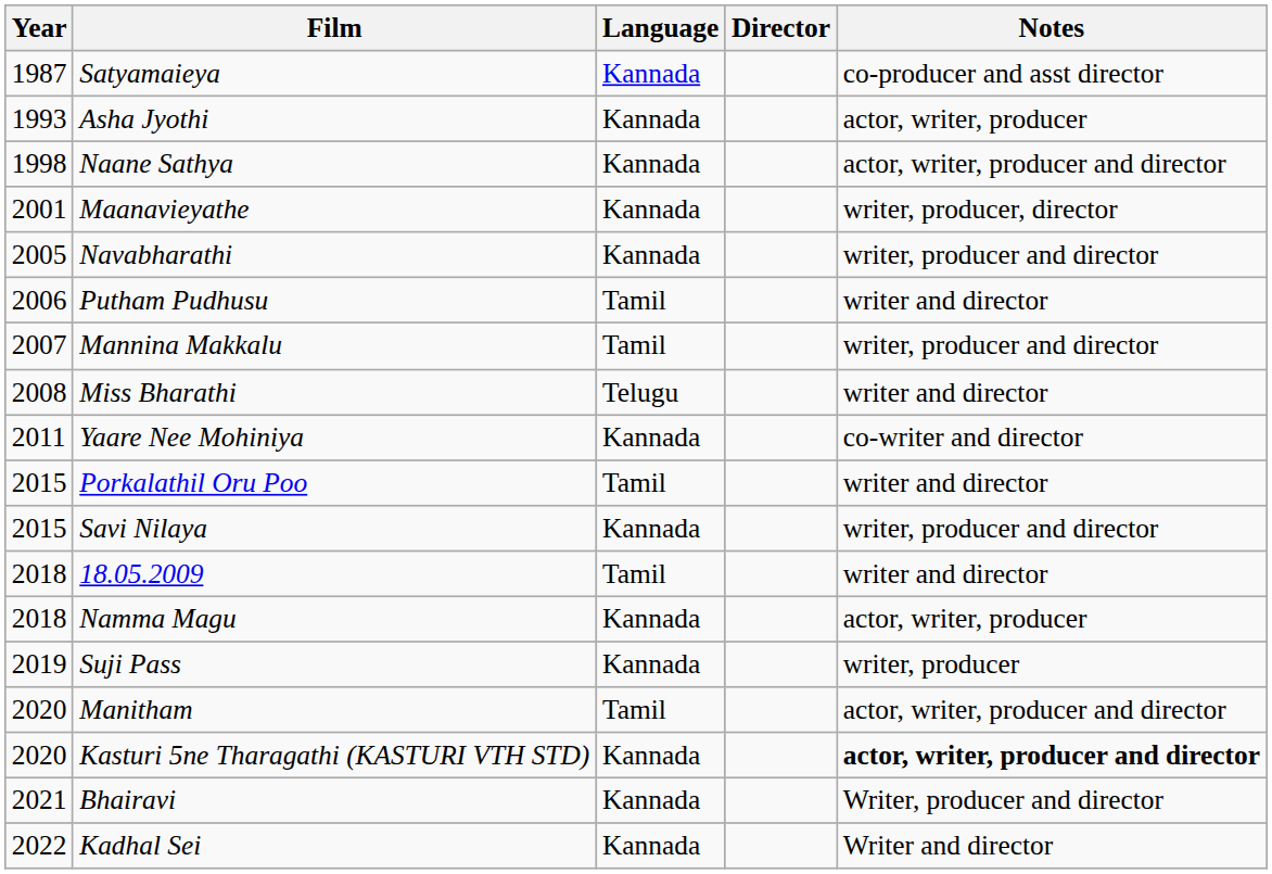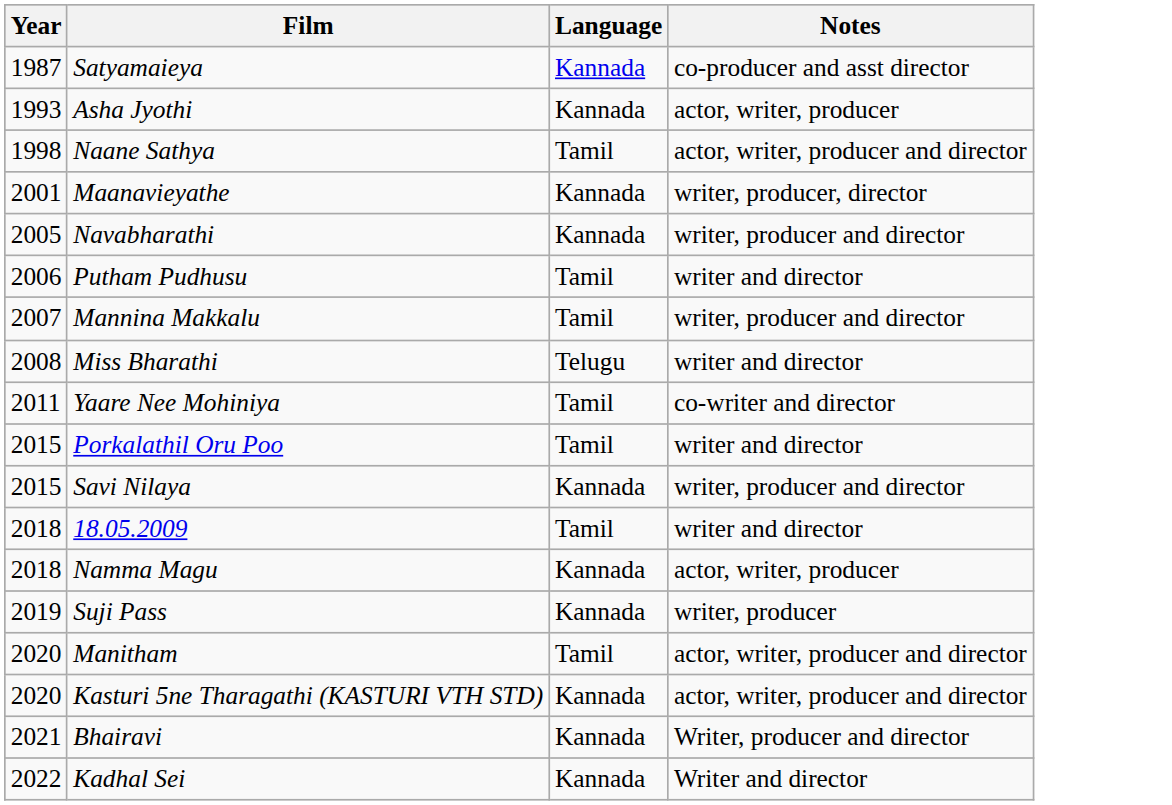- column: Director
Naane Sathya | Language: Kannada -> Tamil
Yaare Nee Mohiniya | Language: Kannada -> Tamil
Kasturi 5ne Tharagathi (KASTURI VTH STD) | Notes: bold -> normal
